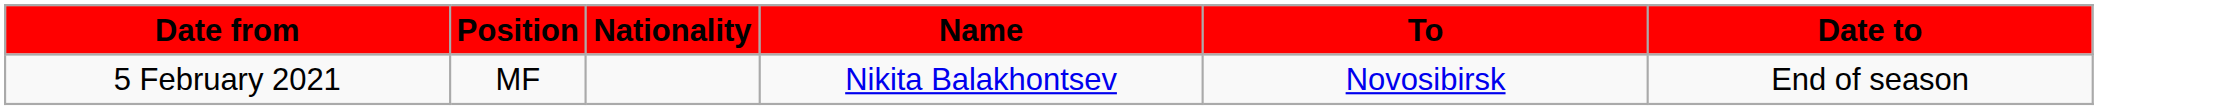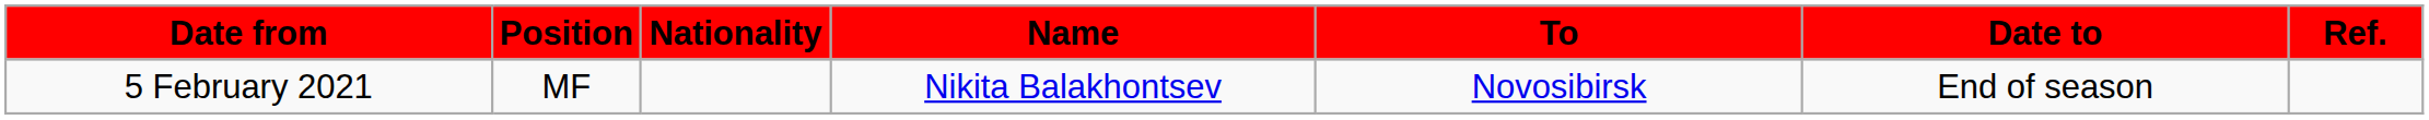+ column: Ref.
